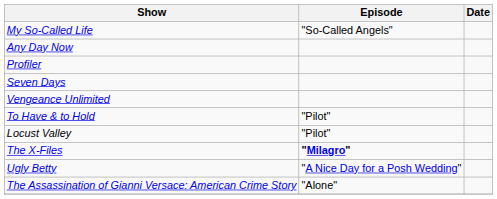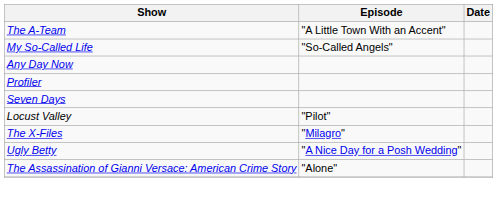+ row: The A-Team | "A Little Town With an Accent"
- row: Vengeance Unlimited
- row: To Have & to Hold | "Pilot"
The X-Files | Episode: bold -> normal
